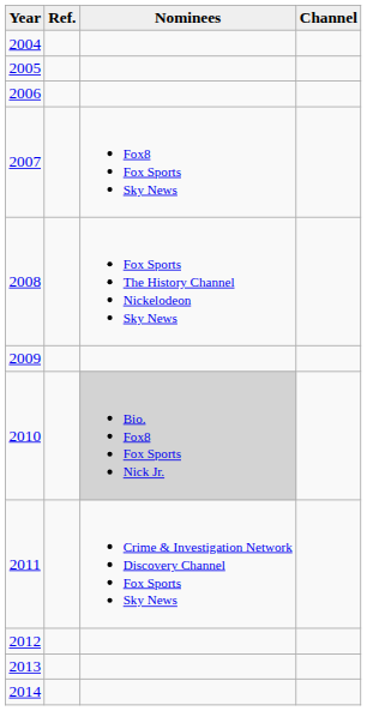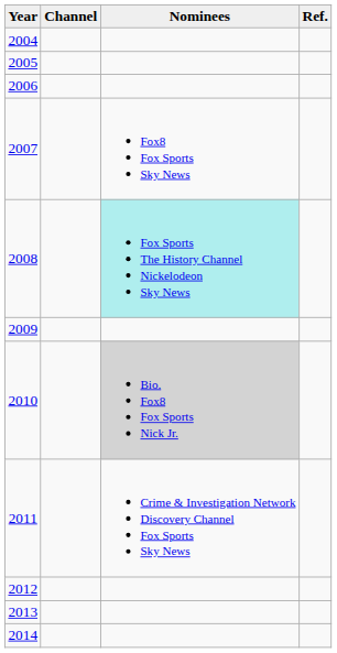columns swapped: Channel <-> Ref.
2008 | Nominees: no background -> paleturquoise background
